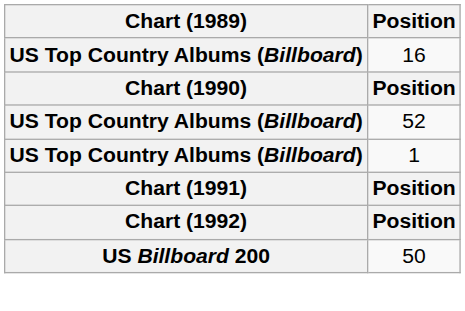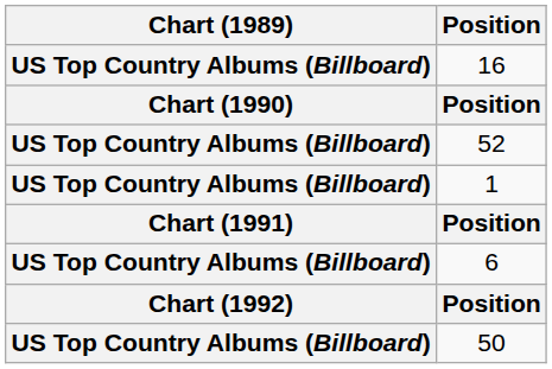+ row: US Top Country Albums (Billboard) | 6
50 | Chart (1989): US Billboard 200 -> US Top Country Albums (Billboard)
